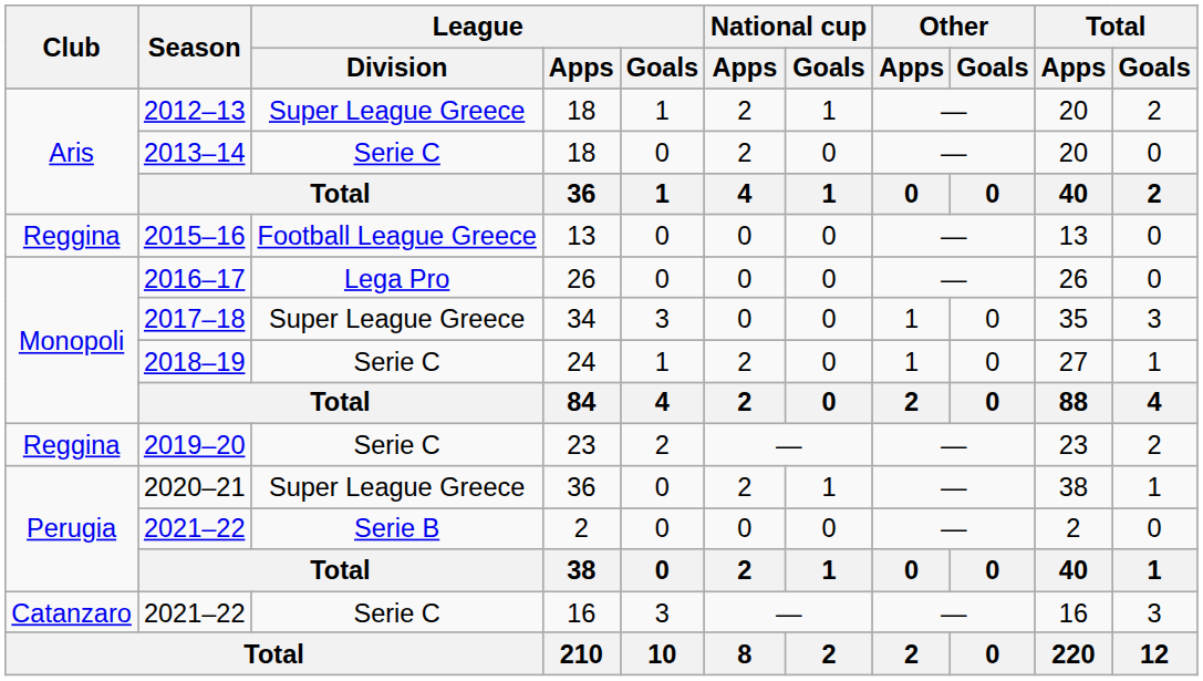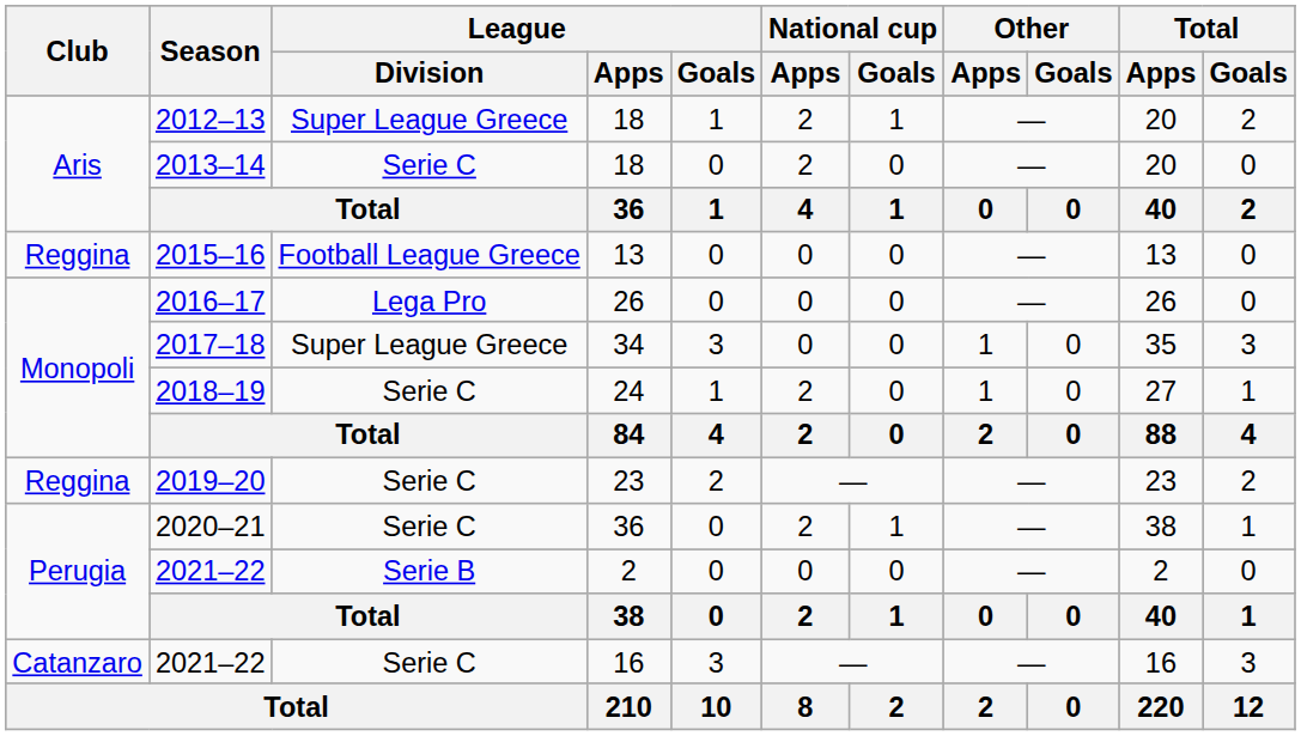2020–21 | League / Division: Super League Greece -> Serie C
